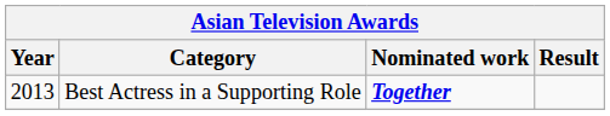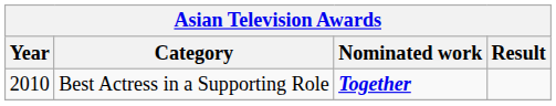Best Actress in a Supporting Role | Year: 2013 -> 2010
